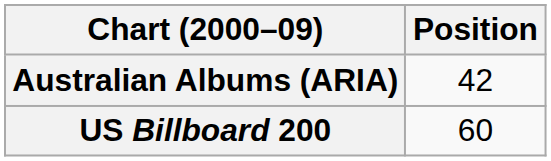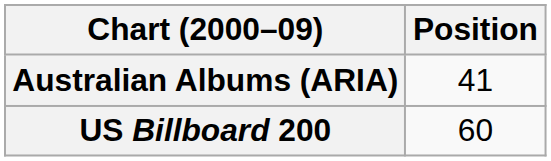Australian Albums (ARIA) | Position: 42 -> 41
